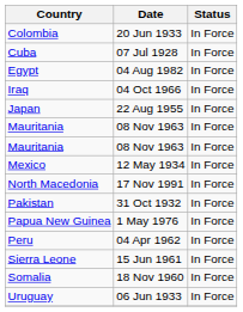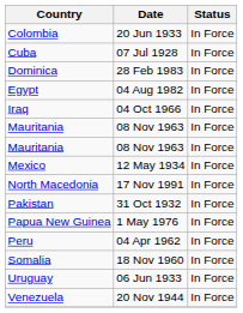+ row: Dominica | 28 Feb 1983 | In Force
- row: Japan | 22 Aug 1955 | In Force
- row: Sierra Leone | 15 Jun 1961 | In Force
+ row: Venezuela | 20 Nov 1944 | In Force
